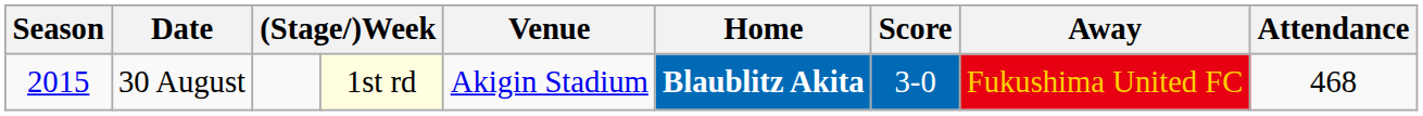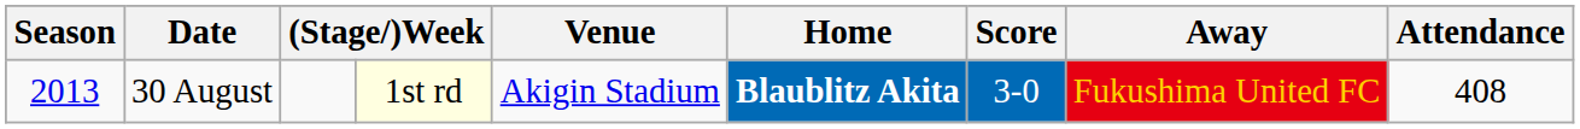30 August | Season: 2015 -> 2013
30 August | Attendance: 468 -> 408
